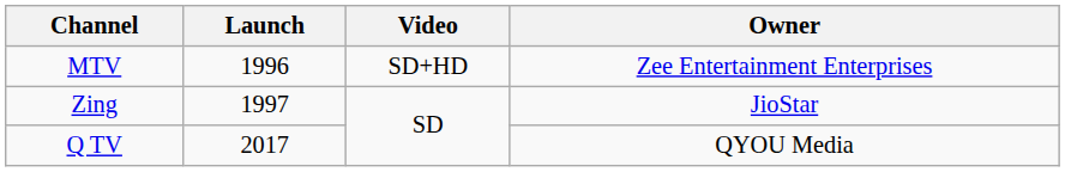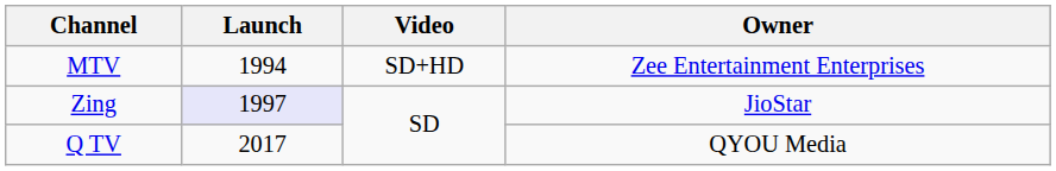MTV | Launch: 1996 -> 1994
Zing | Launch: no background -> lavender background
